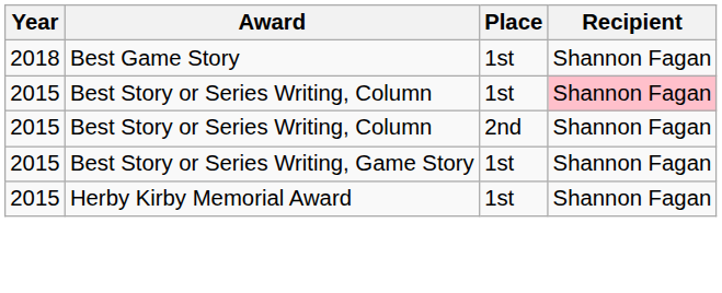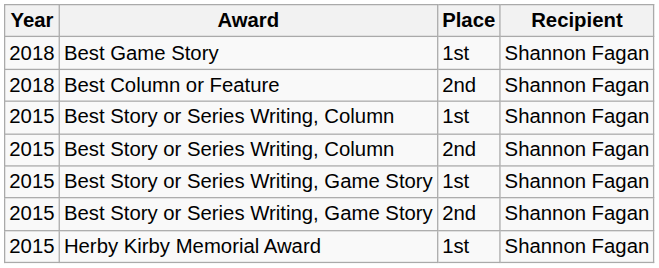+ row: 2018 | Best Column or Feature | 2nd | Shannon Fagan
Best Story or Series Writing, Column / 1st | Recipient: pink background -> no background
+ row: 2015 | Best Story or Series Writing, Game Story | 2nd | Shannon Fagan
